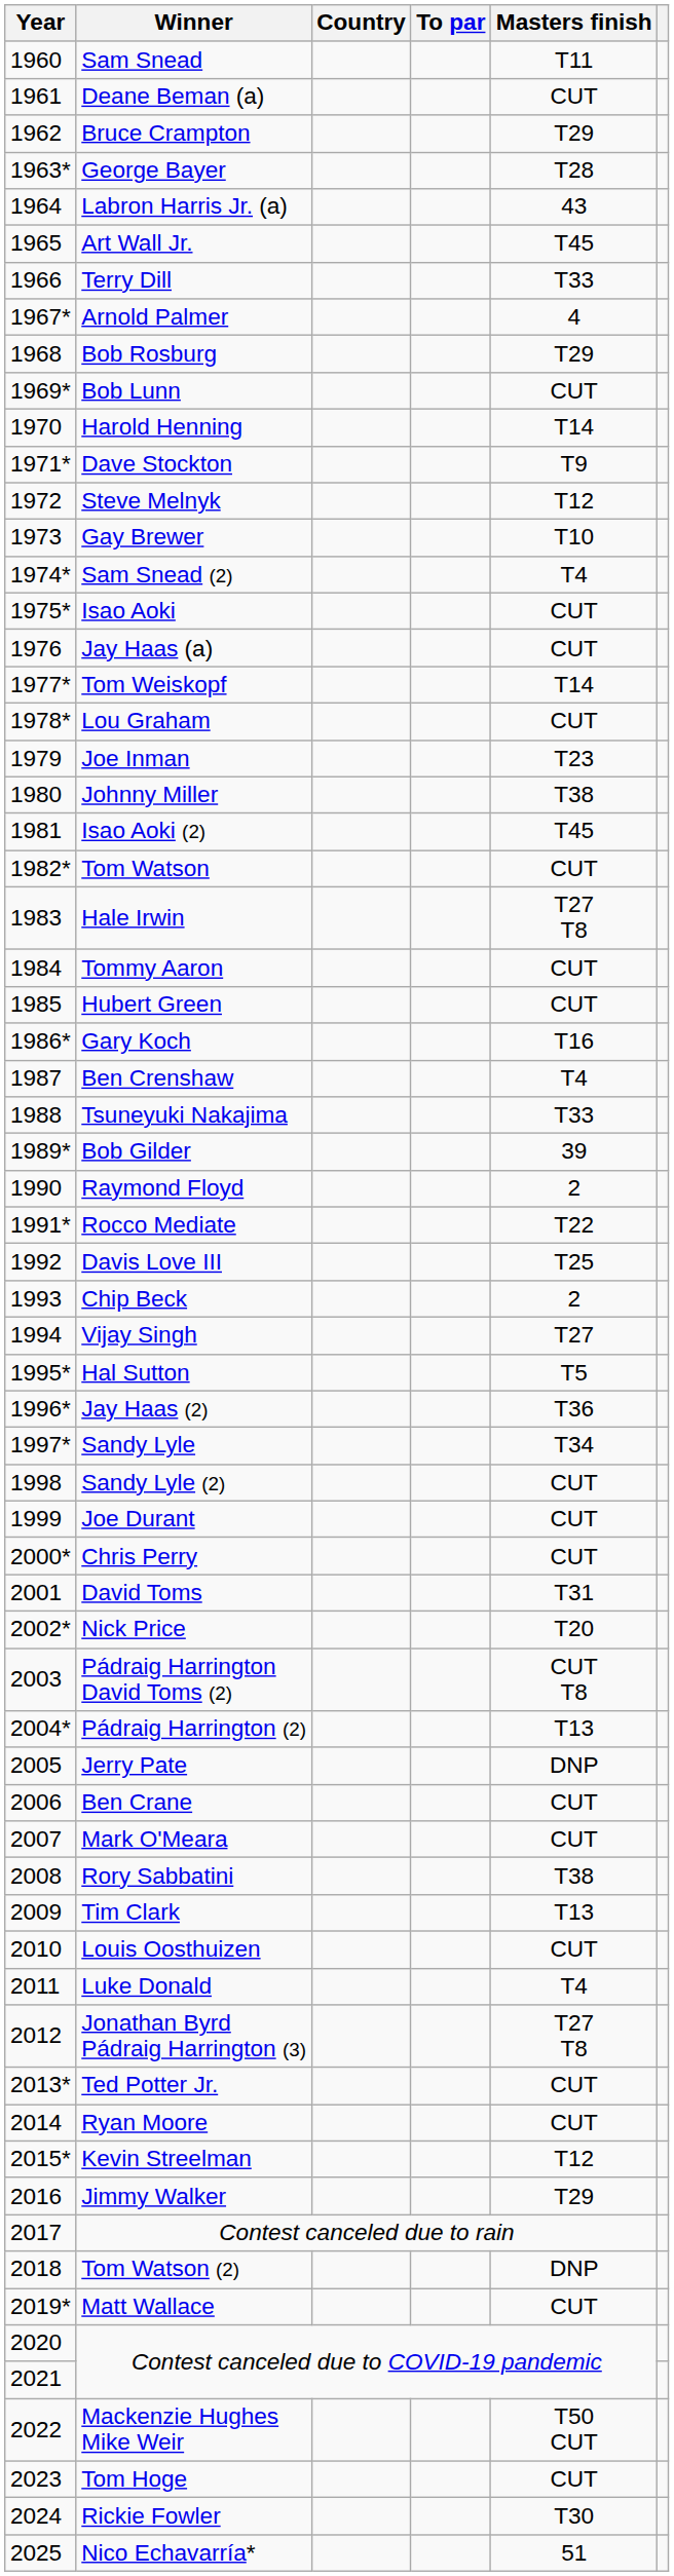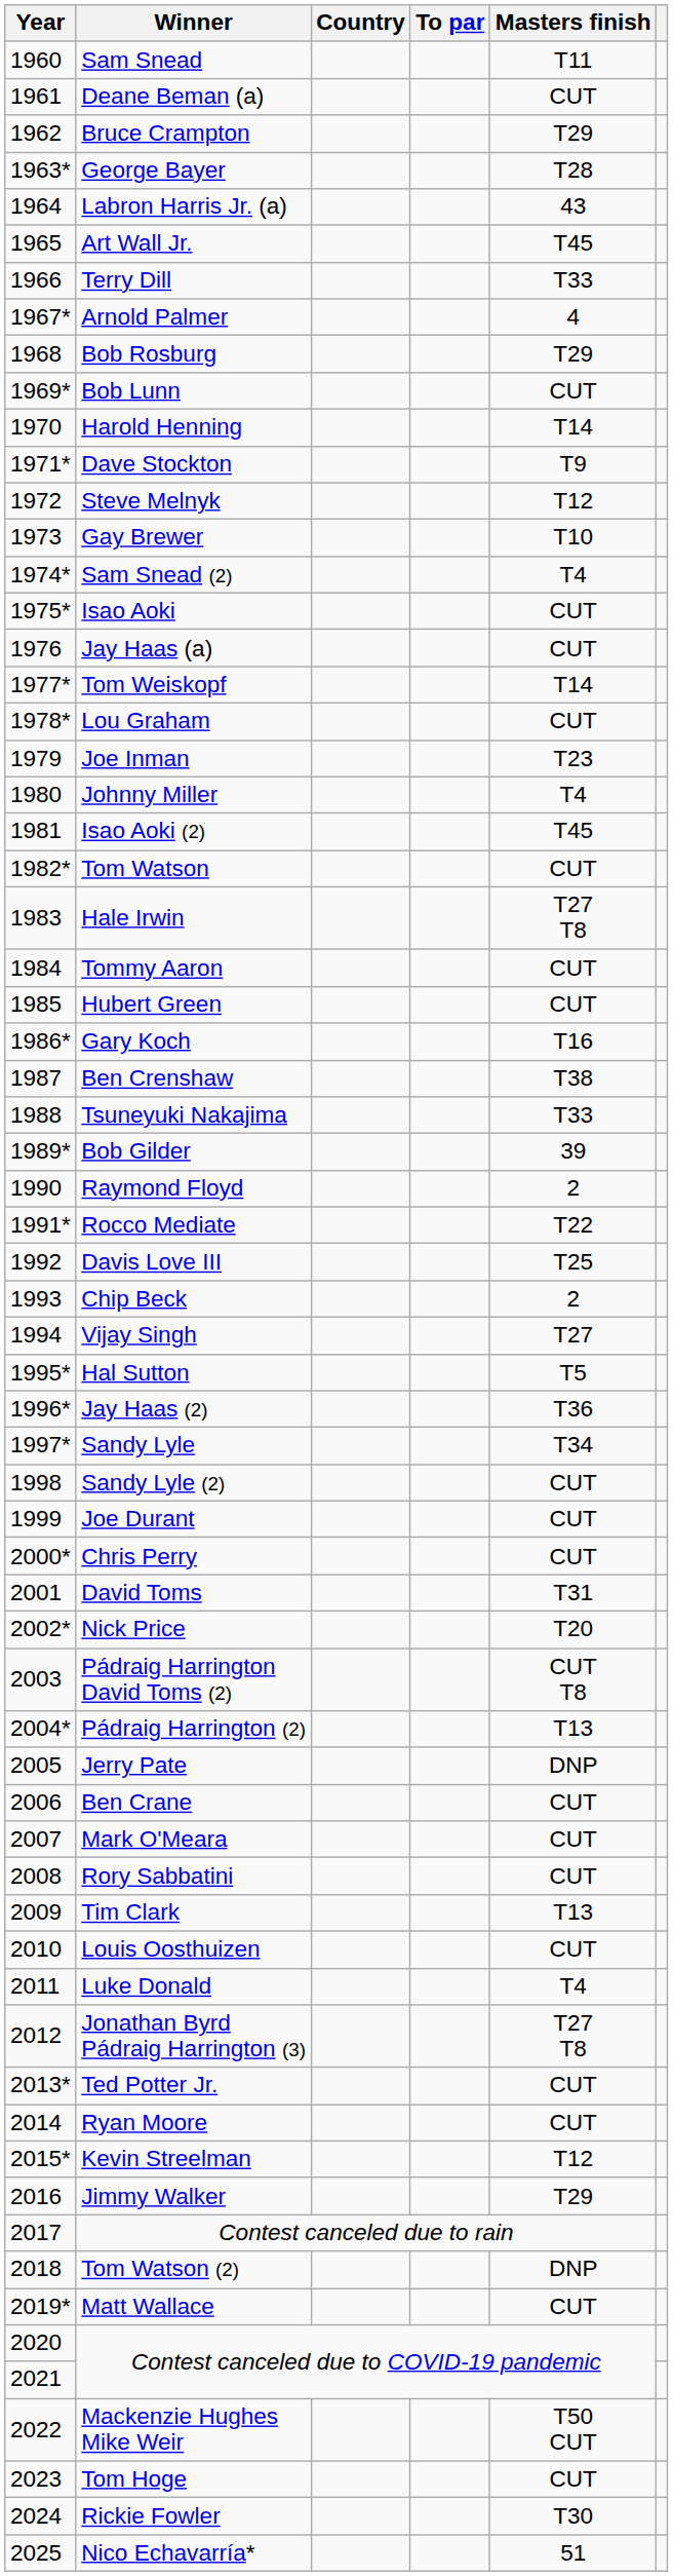Johnny Miller | Masters finish: T38 -> T4
Ben Crenshaw | Masters finish: T4 -> T38
Rory Sabbatini | Masters finish: T38 -> CUT
